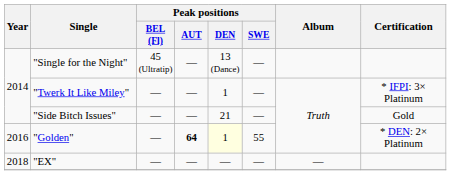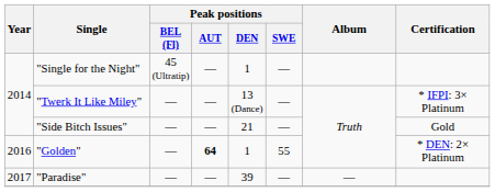"Single for the Night" | Peak positions / DEN: 13 (Dance) -> 1
"Twerk It Like Miley" | Peak positions / DEN: 1 -> 13 (Dance)
"Golden" | Peak positions / DEN: lightyellow background -> no background
+ row: 2017 | "Paradise" | — | — | 39 | — | —
- row: 2018 | "EX" | — | — | — | — | —
